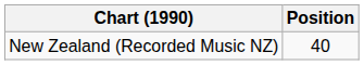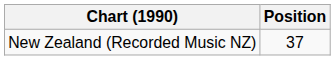New Zealand (Recorded Music NZ) | Position: 40 -> 37
